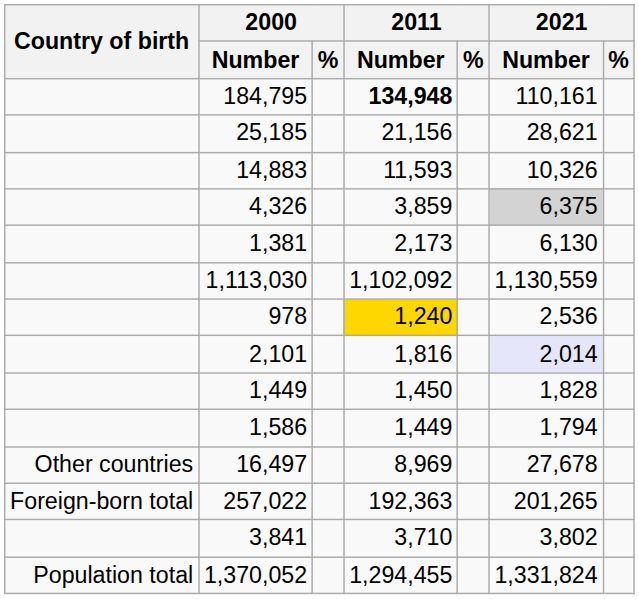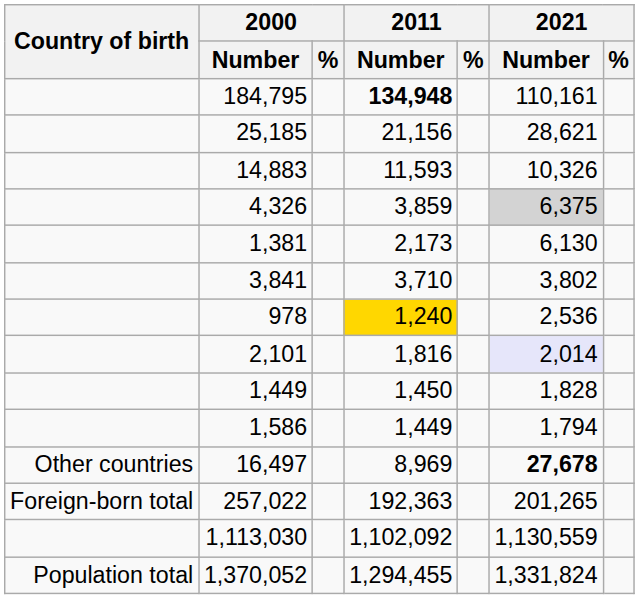rows swapped: 3,841 <-> 1,113,030
16,497 | 2021 / Number: normal -> bold
